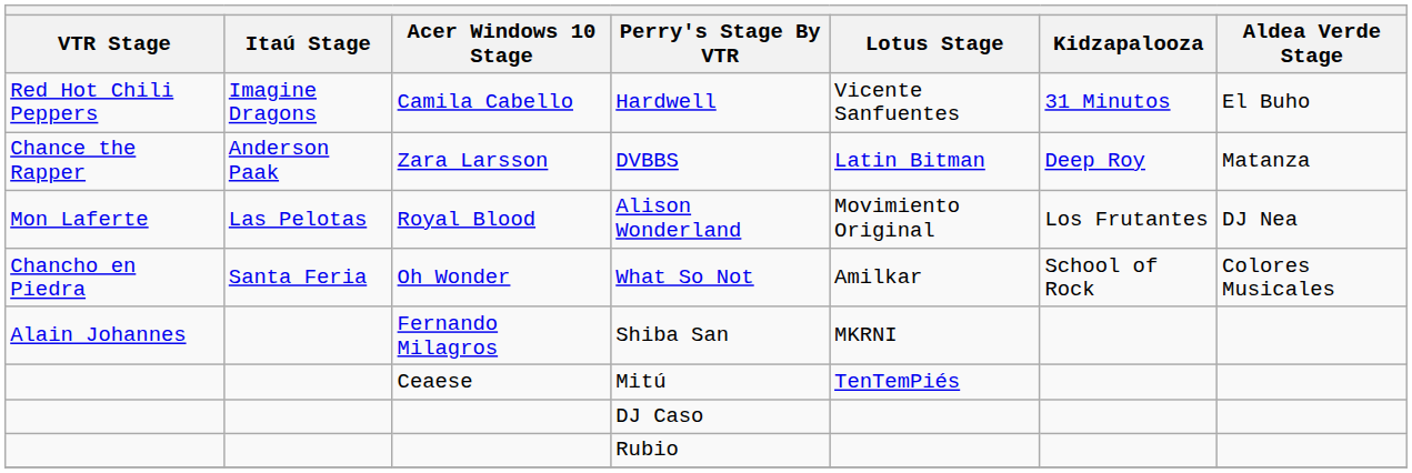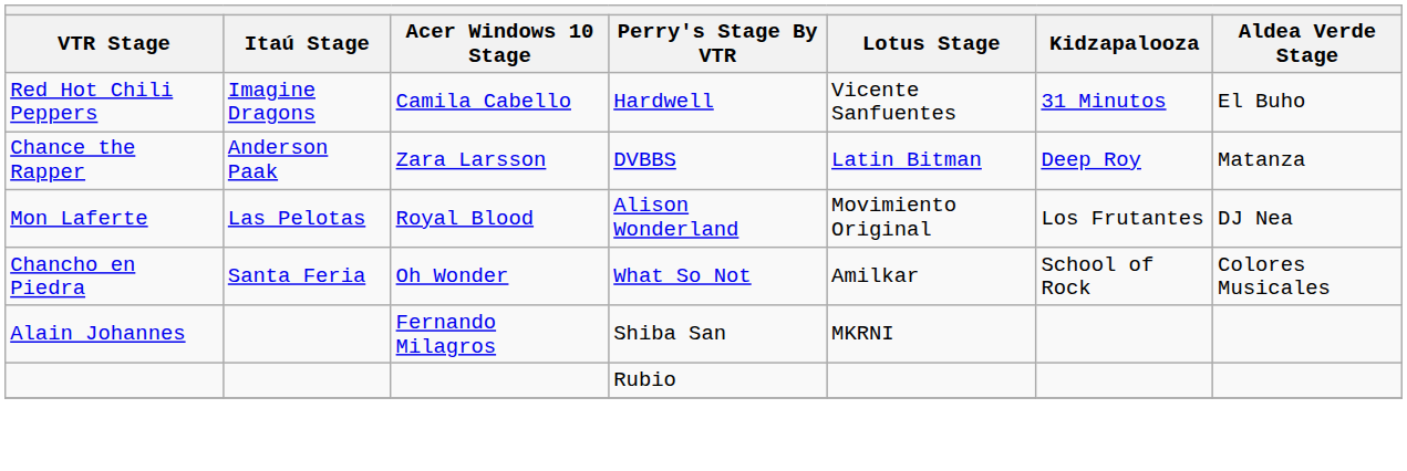- row: Ceaese | Mitú | TenTemPiés
- row: DJ Caso
